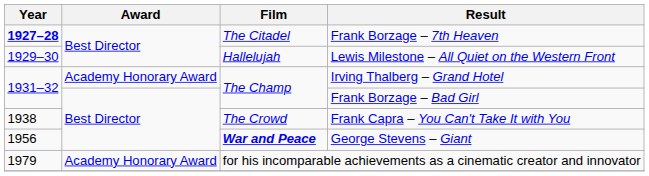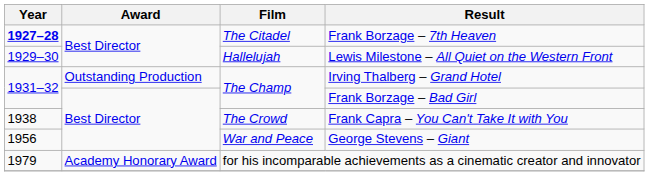Irving Thalberg – Grand Hotel | Award: Academy Honorary Award -> Outstanding Production
George Stevens – Giant | Film: bold -> normal
